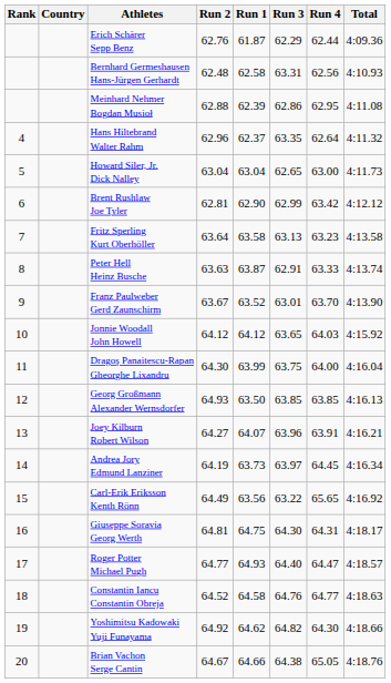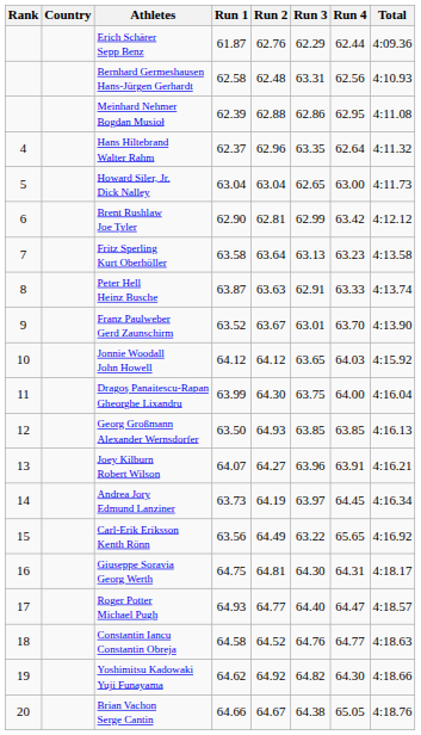columns swapped: Run 1 <-> Run 2
